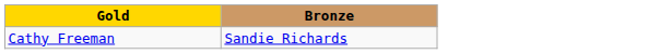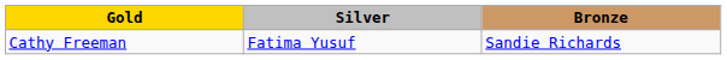+ column: Silver | Fatima Yusuf
